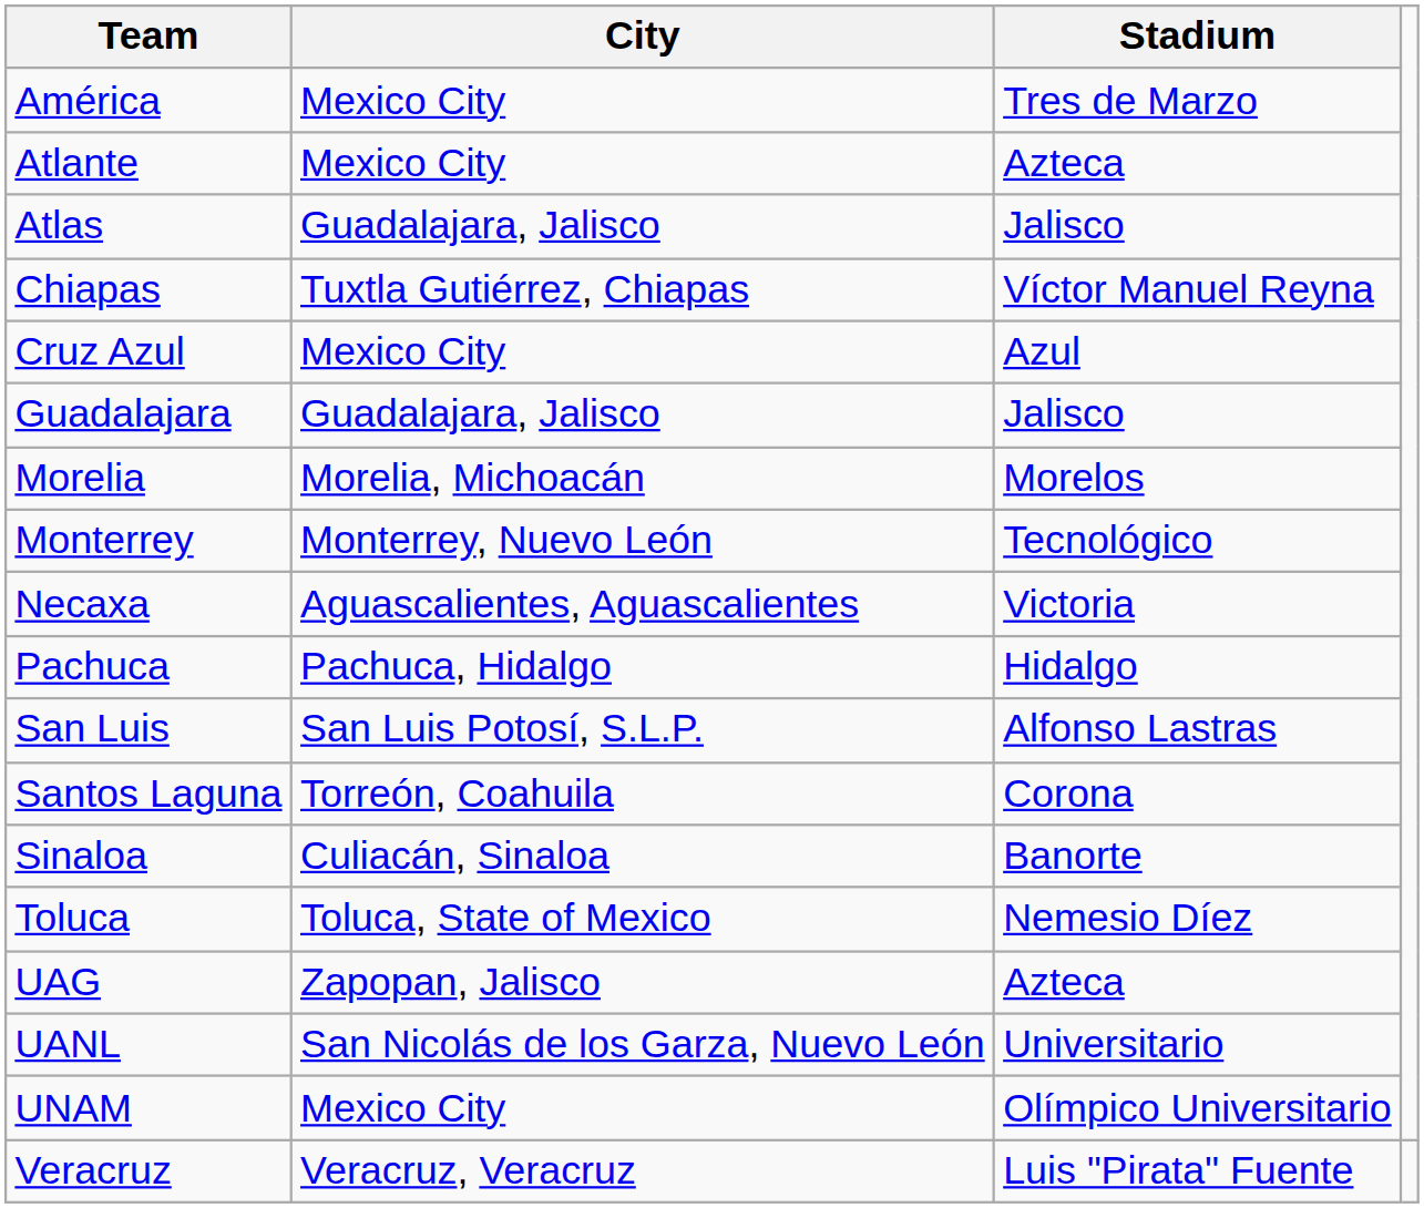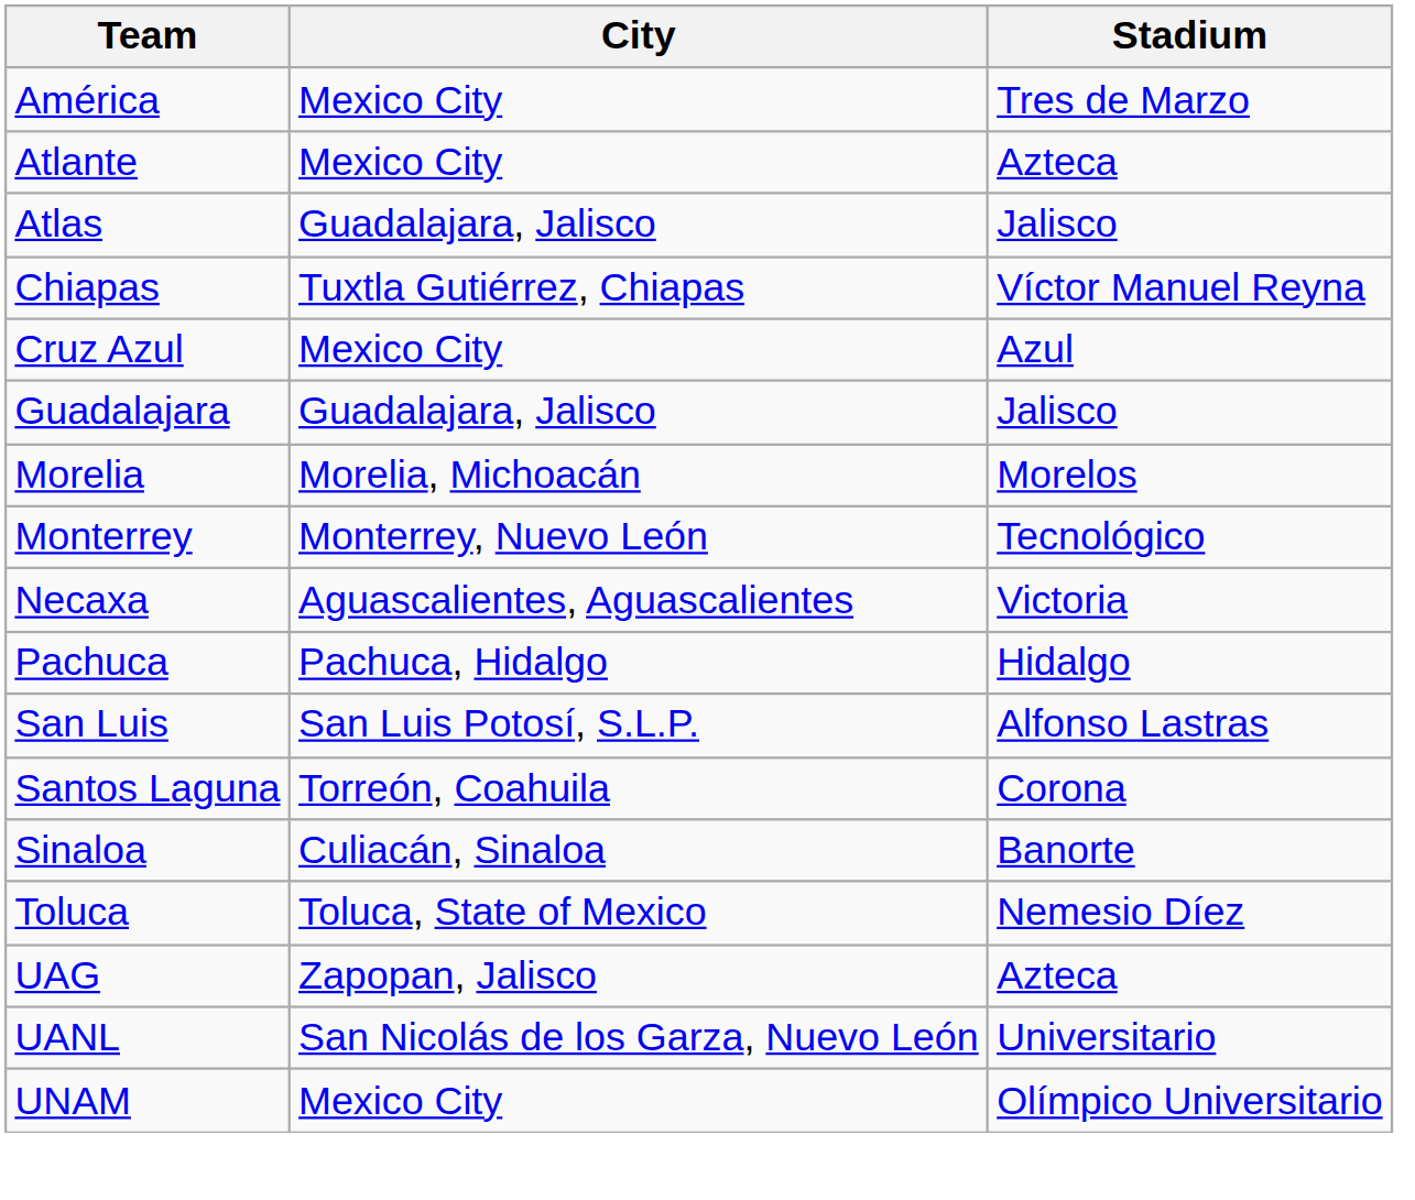- row: Veracruz | Veracruz, Veracruz | Luis "Pirata" Fuente
